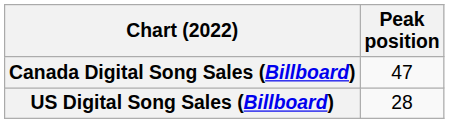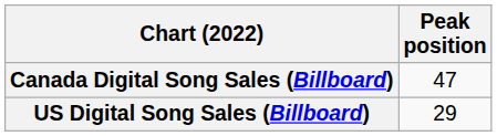US Digital Song Sales (Billboard) | Peak position: 28 -> 29
